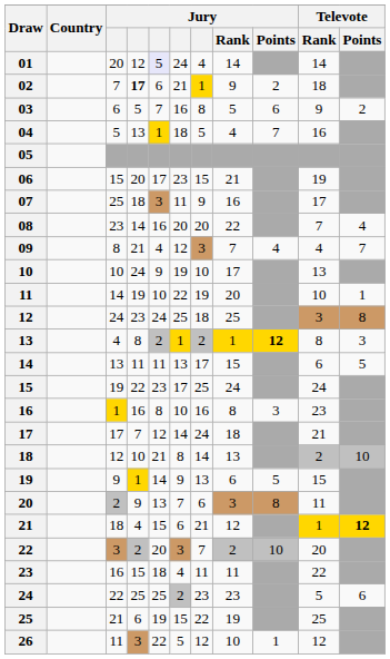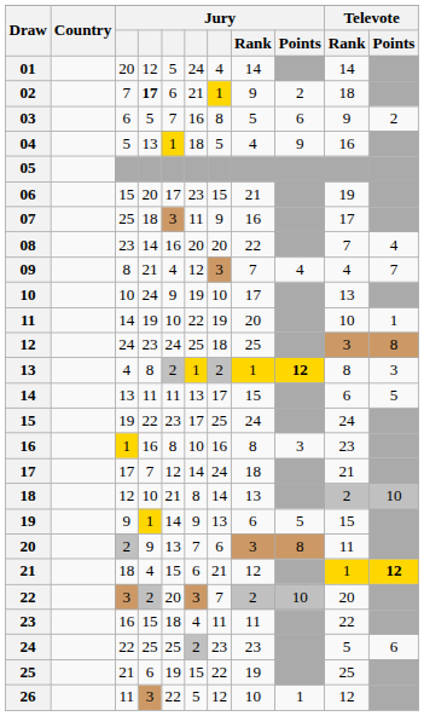01 | column 5: lavender background -> no background
04 | Jury / Points: 7 -> 9
